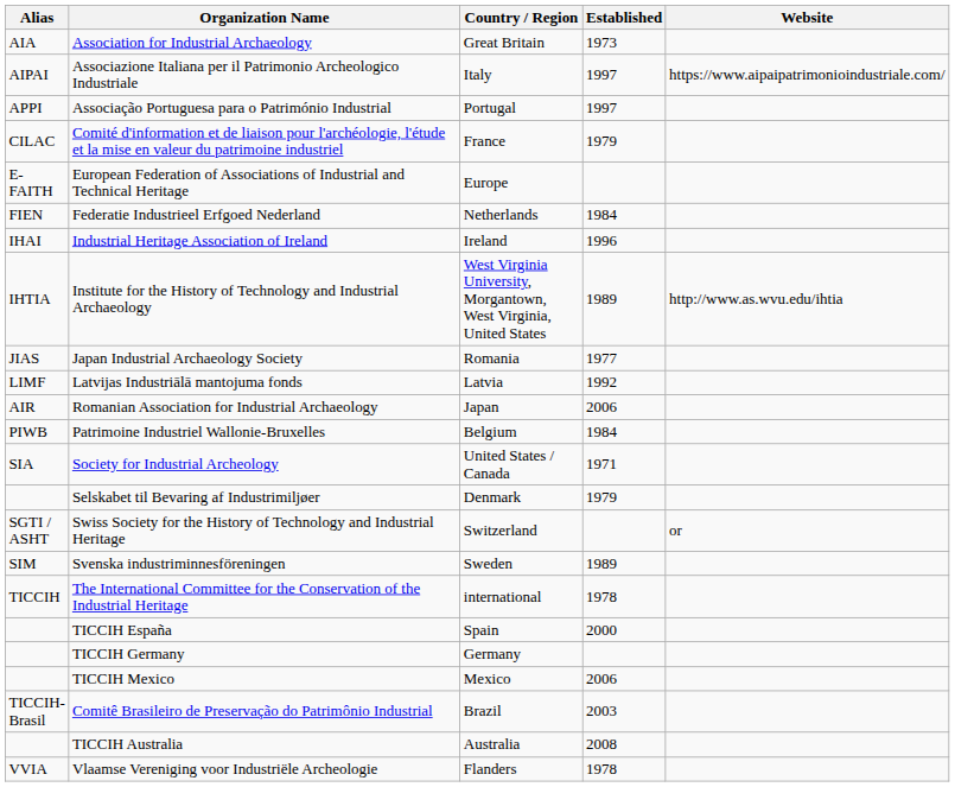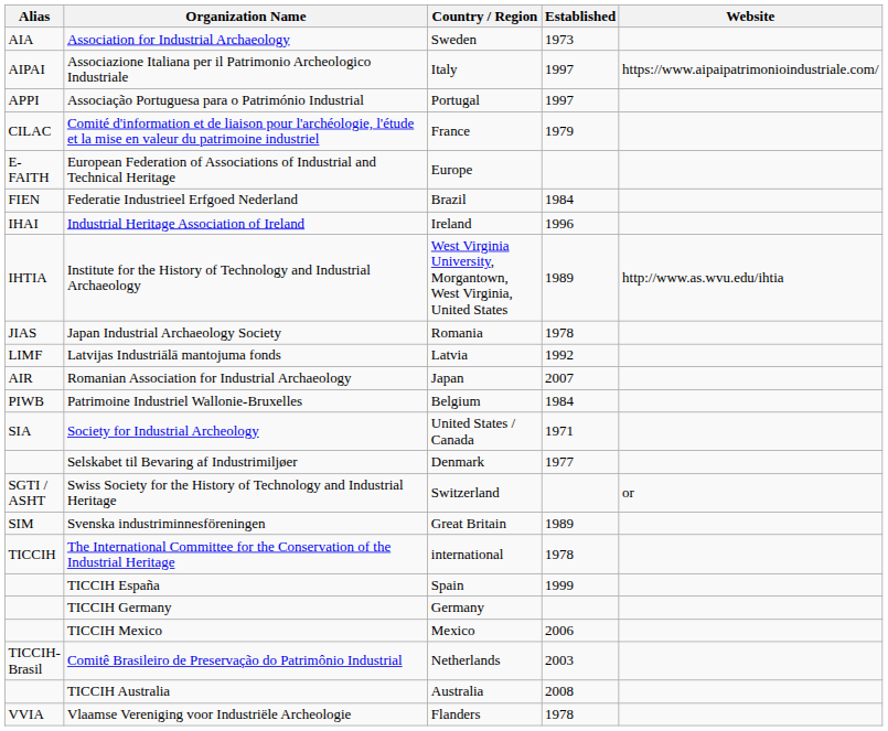Association for Industrial Archaeology | Country / Region: Great Britain -> Sweden
Federatie Industrieel Erfgoed Nederland | Country / Region: Netherlands -> Brazil
Japan Industrial Archaeology Society | Established: 1977 -> 1978
Romanian Association for Industrial Archaeology | Established: 2006 -> 2007
Selskabet til Bevaring af Industrimiljøer | Established: 1979 -> 1977
Svenska industriminnesföreningen | Country / Region: Sweden -> Great Britain
TICCIH España | Established: 2000 -> 1999
Comitê Brasileiro de Preservação do Patrimônio Industrial | Country / Region: Brazil -> Netherlands
